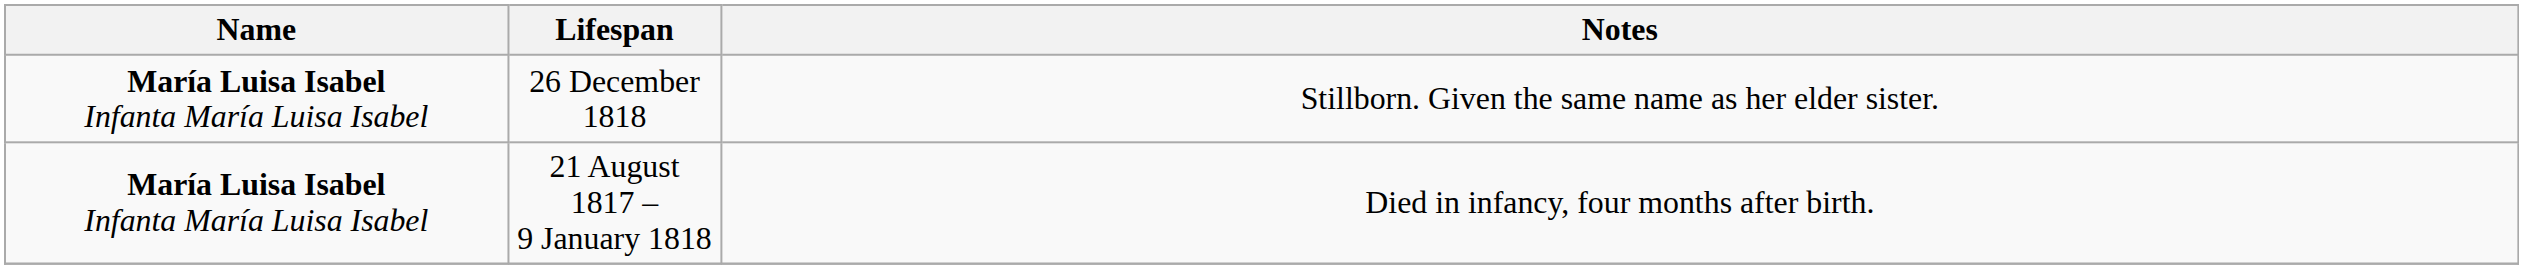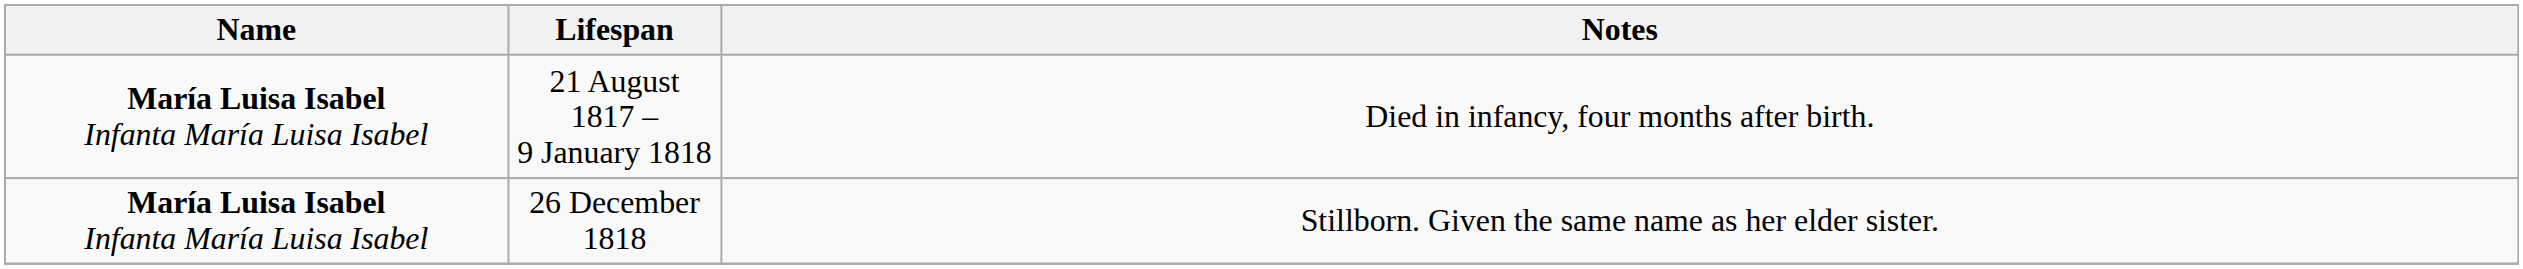rows swapped: 21 August 1817 – 9 January 1818 <-> 26 December 1818
